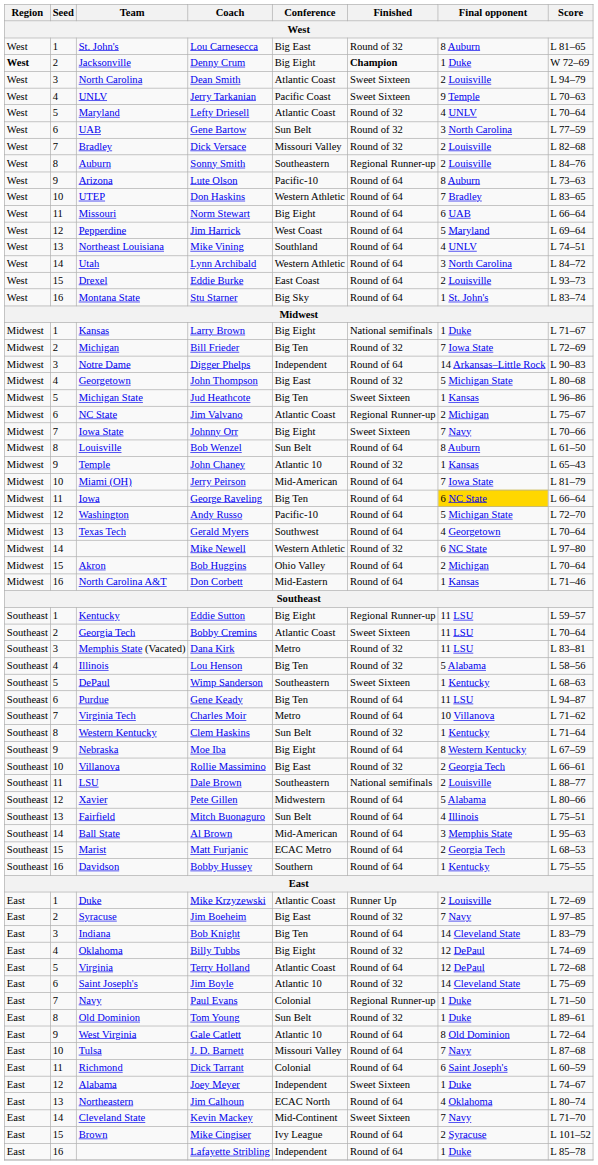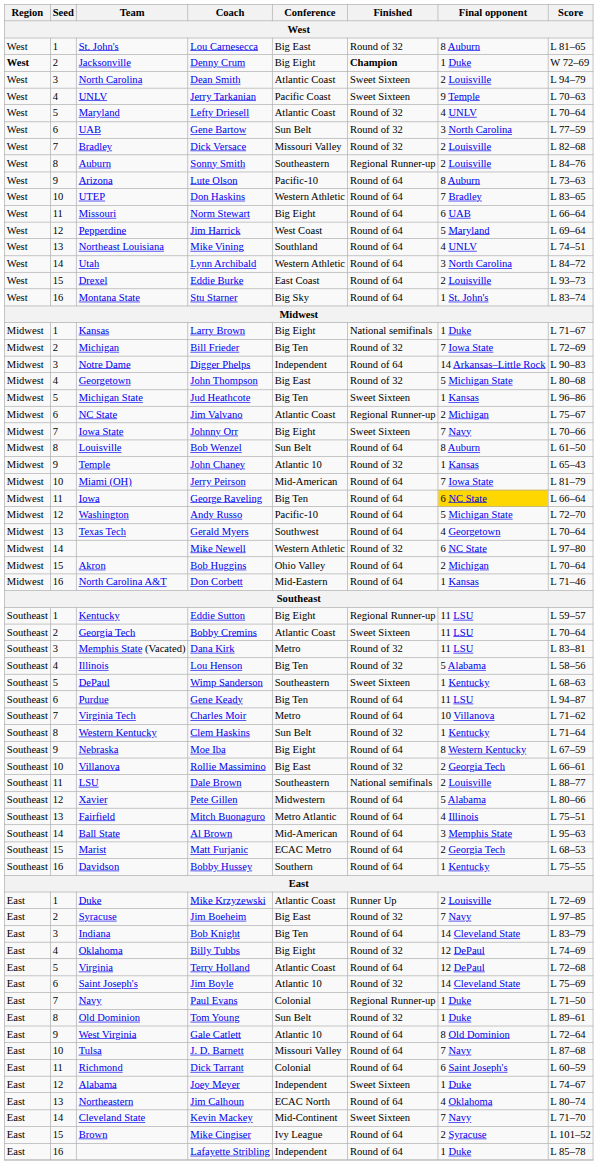Mitch Buonaguro | Conference: Sun Belt -> Metro Atlantic
